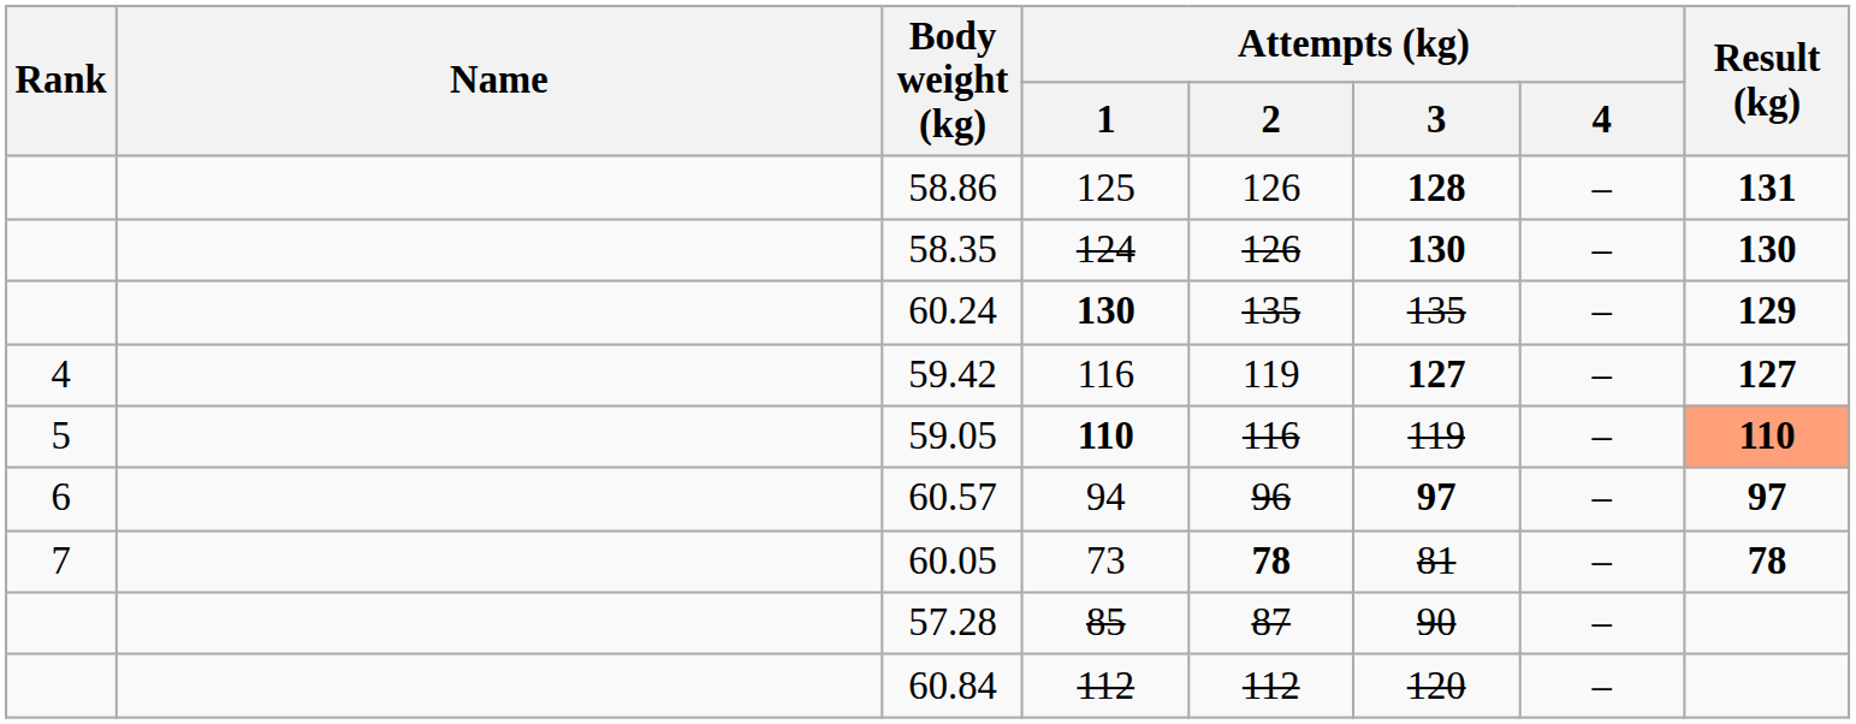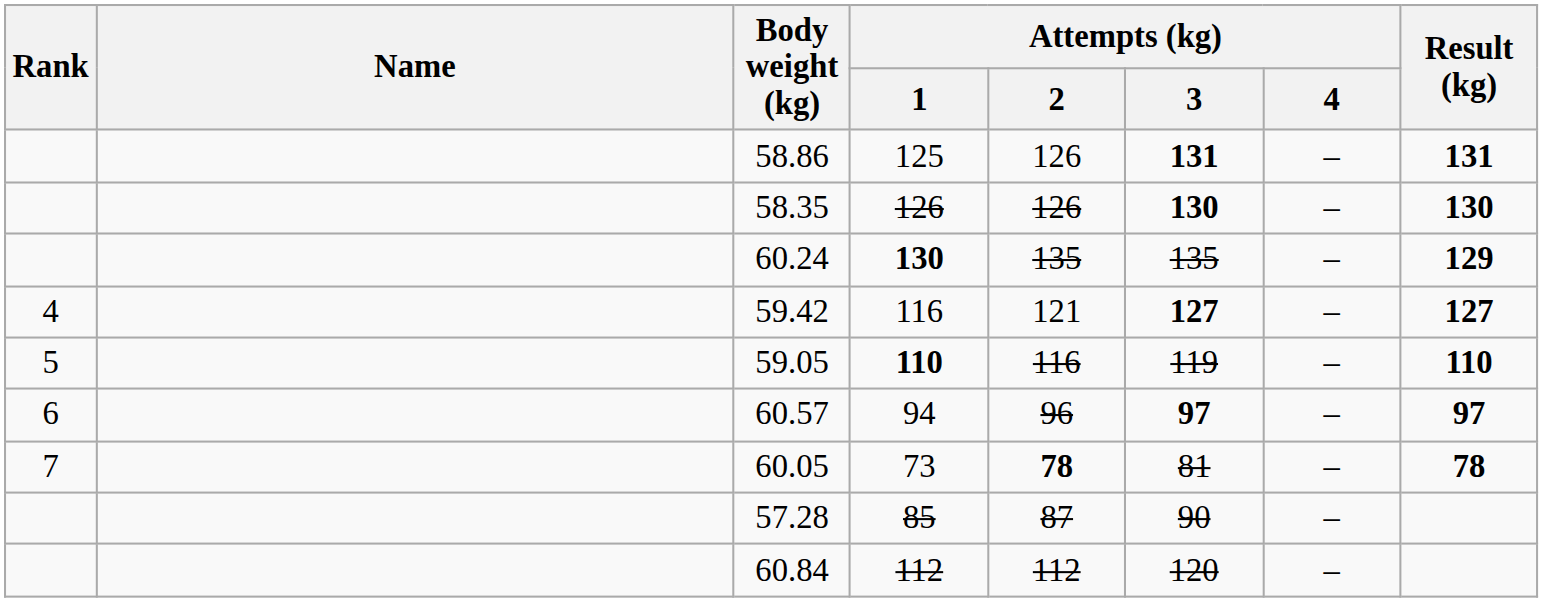58.86 | Attempts (kg) / 3: 128 -> 131
58.35 | Attempts (kg) / 1: 124 -> 126
59.42 | Attempts (kg) / 2: 119 -> 121
59.05 | Result (kg): lightsalmon background -> no background
